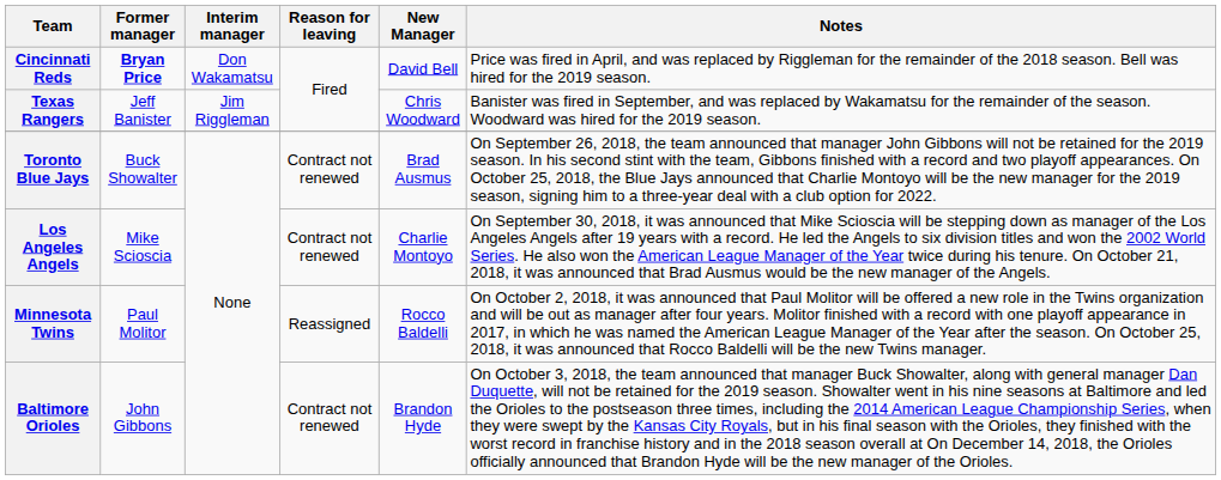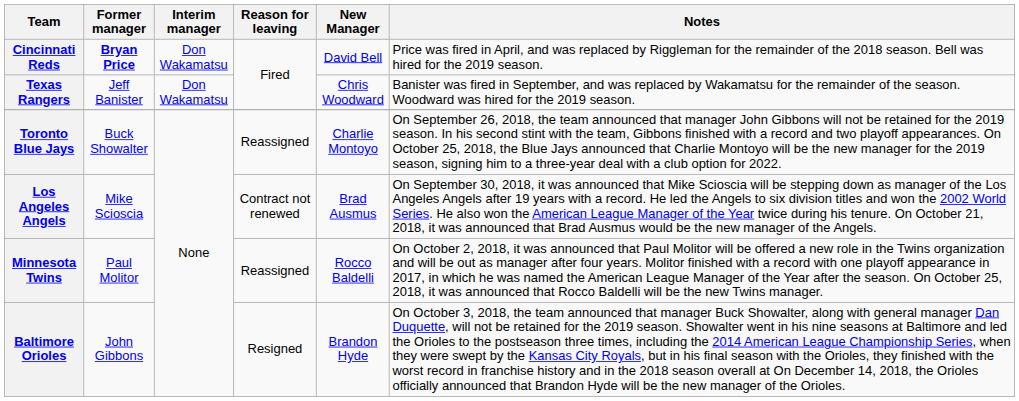Texas Rangers | Interim manager: Jim Riggleman -> Don Wakamatsu
Toronto Blue Jays | Reason for leaving: Contract not renewed -> Reassigned
Toronto Blue Jays | New Manager: Brad Ausmus -> Charlie Montoyo
Los Angeles Angels | New Manager: Charlie Montoyo -> Brad Ausmus
Baltimore Orioles | Reason for leaving: Contract not renewed -> Resigned
